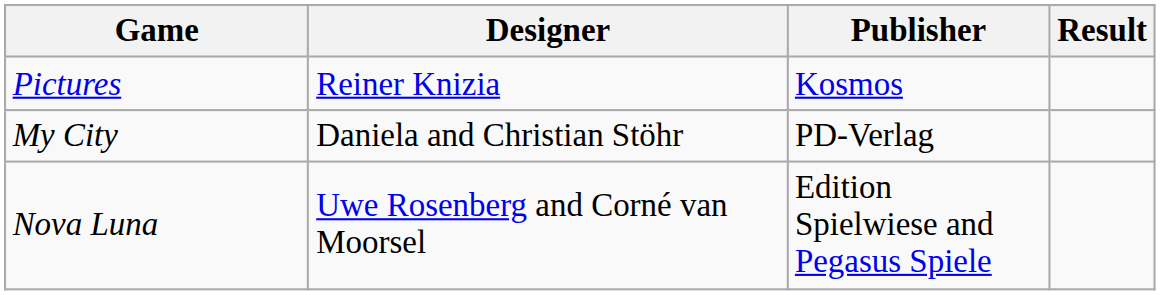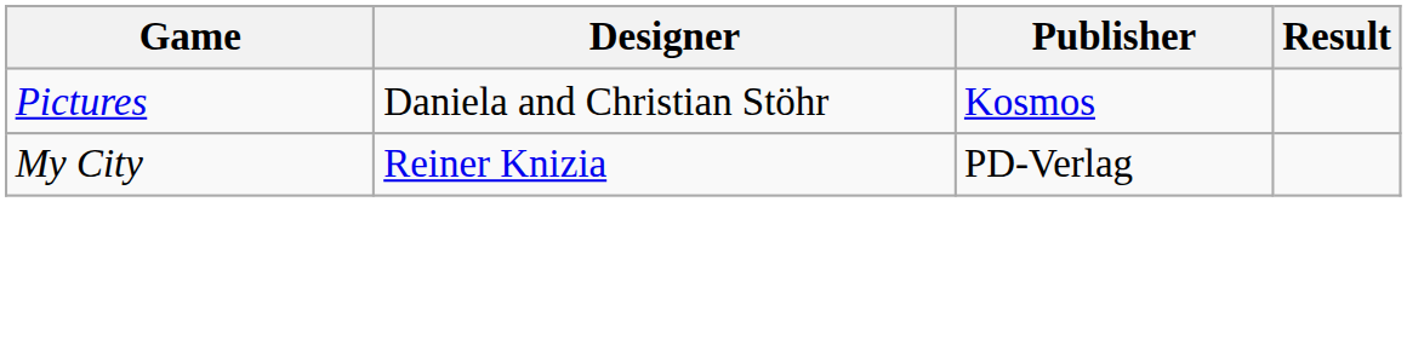Pictures | Designer: Reiner Knizia -> Daniela and Christian Stöhr
My City | Designer: Daniela and Christian Stöhr -> Reiner Knizia
- row: Nova Luna | Uwe Rosenberg and Corné van Moorsel | Edition Spielwiese and Pegasus Spiele
